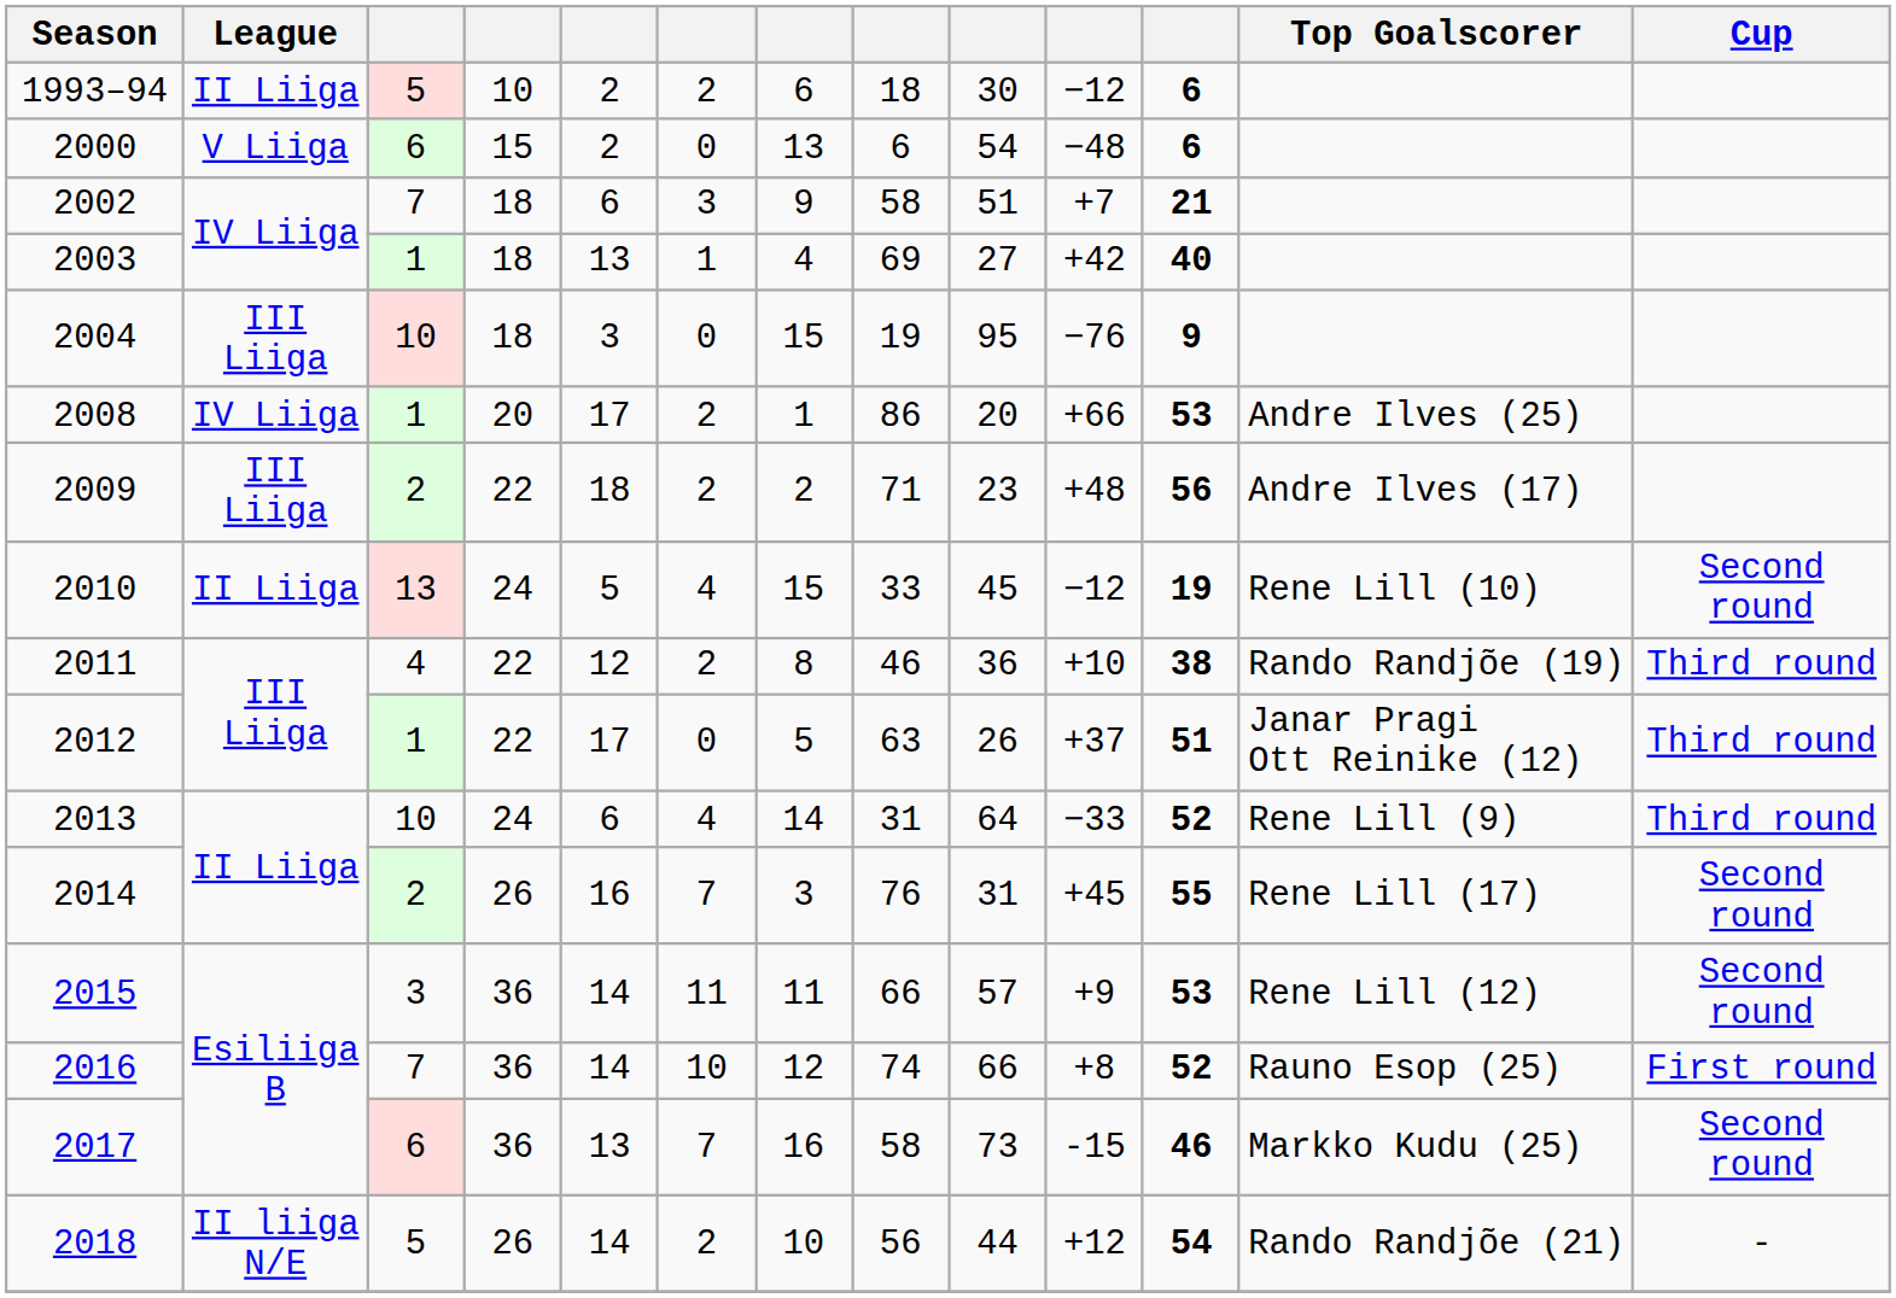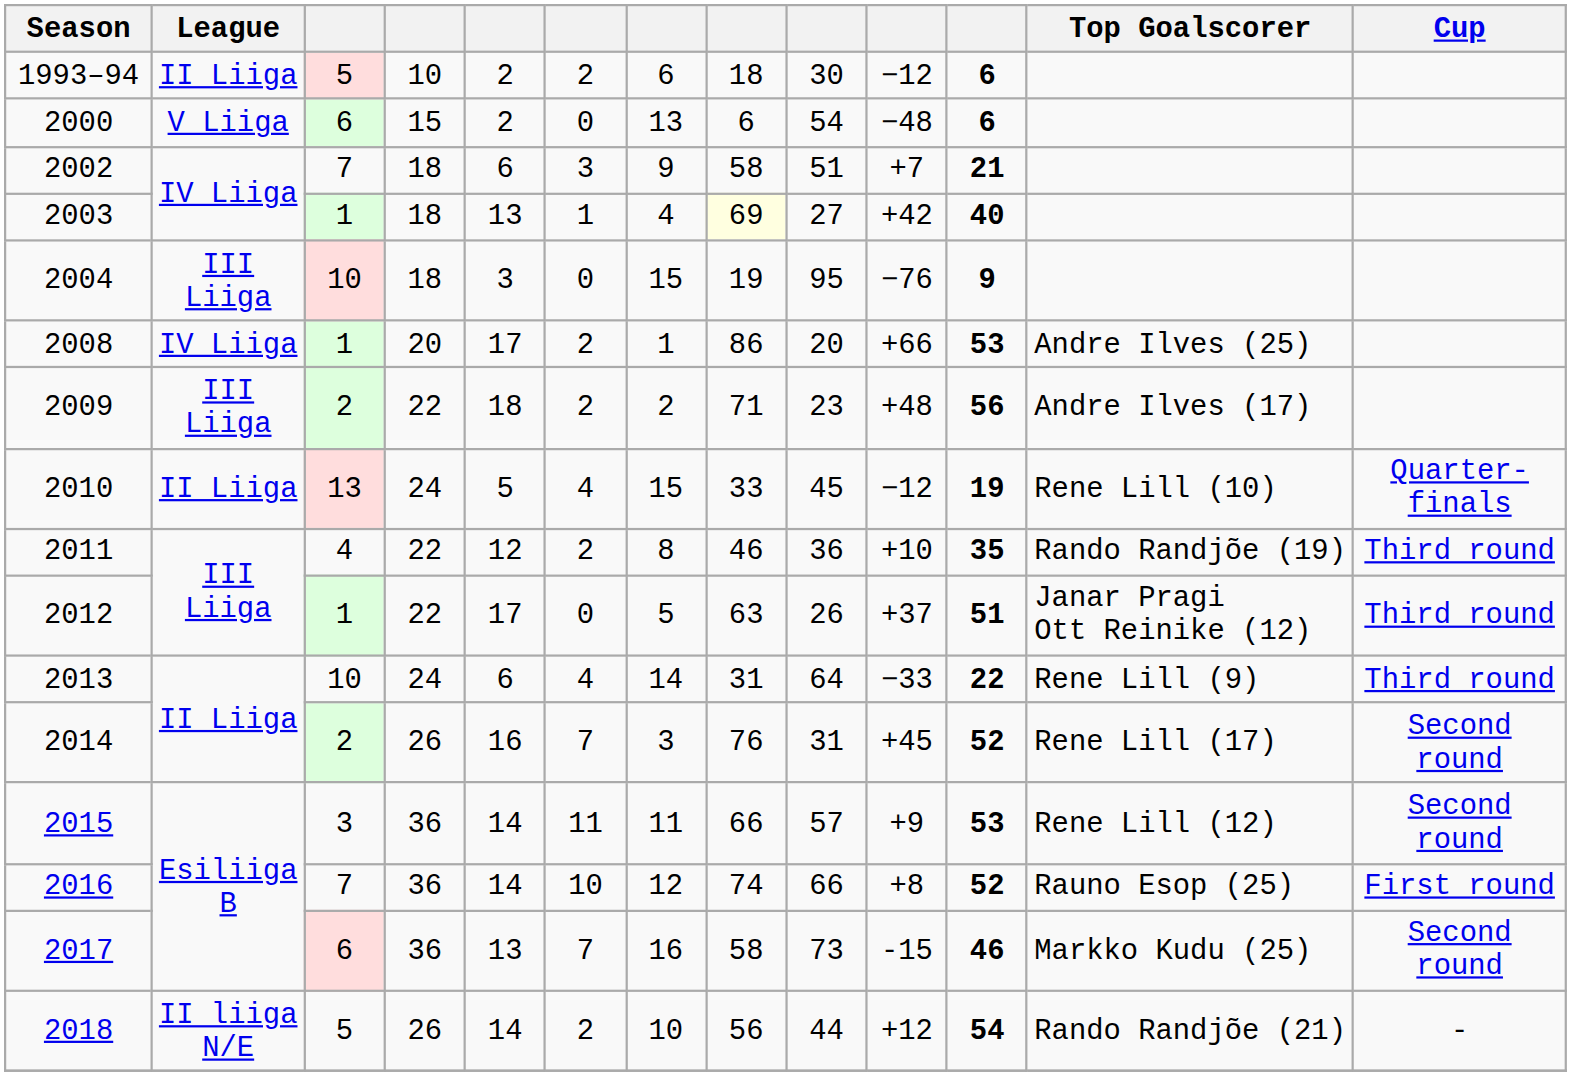2003 | column 8: no background -> lightyellow background
2010 | Cup: Second round -> Quarter-finals
2011 | column 11: 38 -> 35
2013 | column 11: 52 -> 22
2014 | column 11: 55 -> 52
